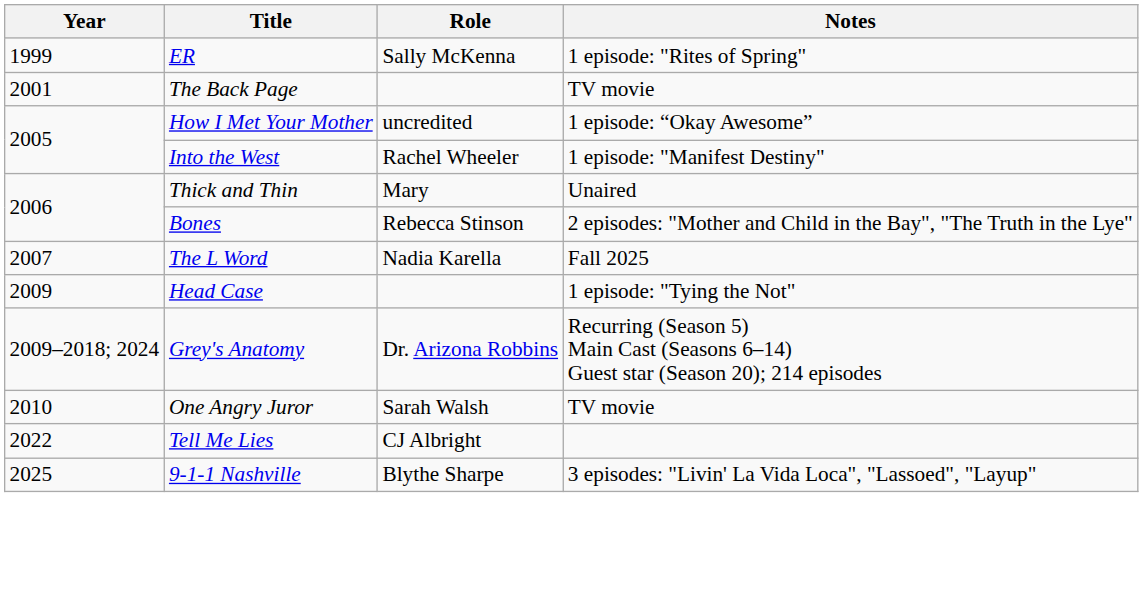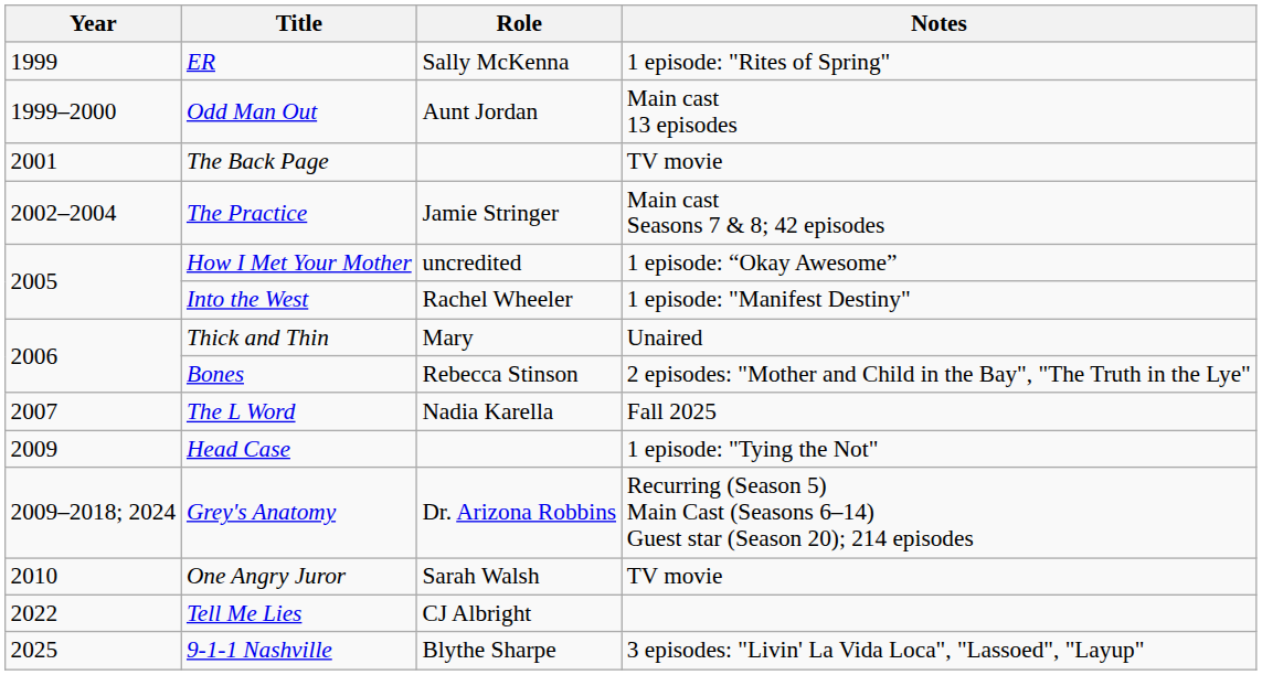+ row: 1999–2000 | Odd Man Out | Aunt Jordan | Main cast 13 episodes
+ row: 2002–2004 | The Practice | Jamie Stringer | Main cast Seasons 7 & 8; 42 episodes
